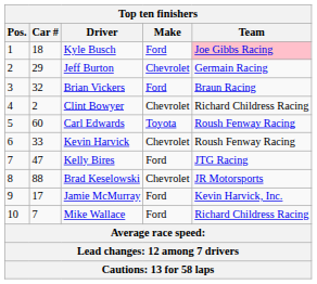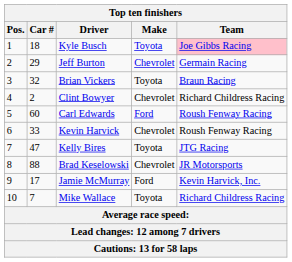Kyle Busch | Make: Ford -> Toyota
Brian Vickers | Make: Ford -> Toyota
Carl Edwards | Make: Toyota -> Ford
Kelly Bires | Make: Ford -> Toyota
Mike Wallace | Make: Ford -> Toyota
